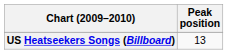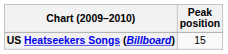US Heatseekers Songs (Billboard) | Peak position: 13 -> 15
